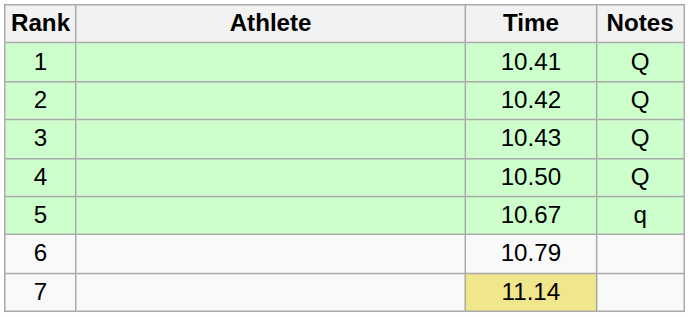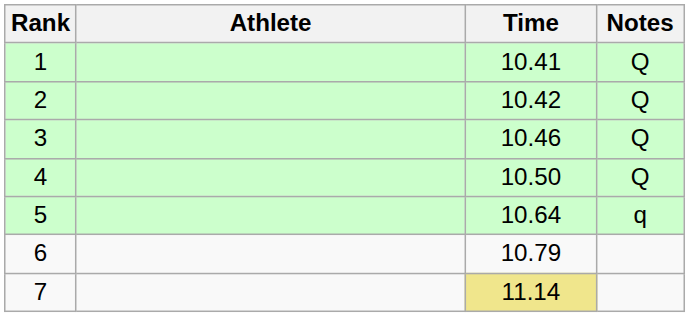3 | Time: 10.43 -> 10.46
5 | Time: 10.67 -> 10.64
